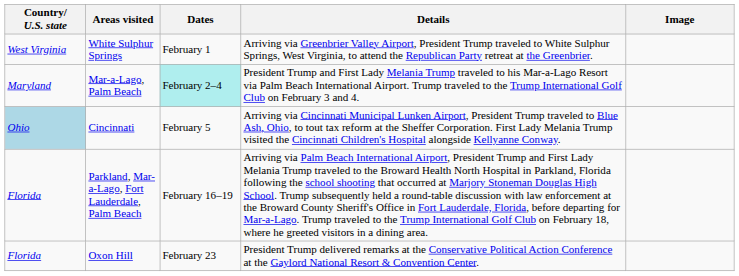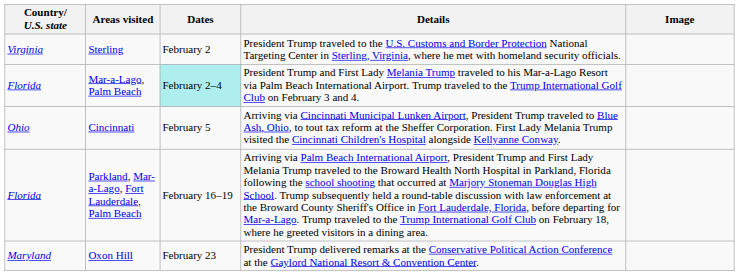- row: West Virginia | White Sulphur Springs | February 1 | Arriving via Greenbrier Valley Airport, President Trump traveled to White Sulphur Springs, West Virginia, to attend the Republican Party retreat at the Greenbrier.
+ row: Virginia | Sterling | February 2 | President Trump traveled to the U.S. Customs and Border Protection National Targeting Center in Sterling, Virginia, where he met with homeland security officials.
Mar-a-Lago, Palm Beach | Country/ U.S. state: Maryland -> Florida
Cincinnati | Country/ U.S. state: lightblue background -> no background
Oxon Hill | Country/ U.S. state: Florida -> Maryland
